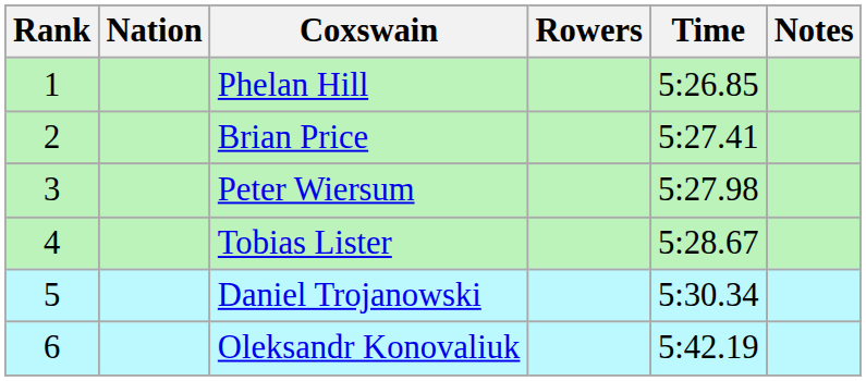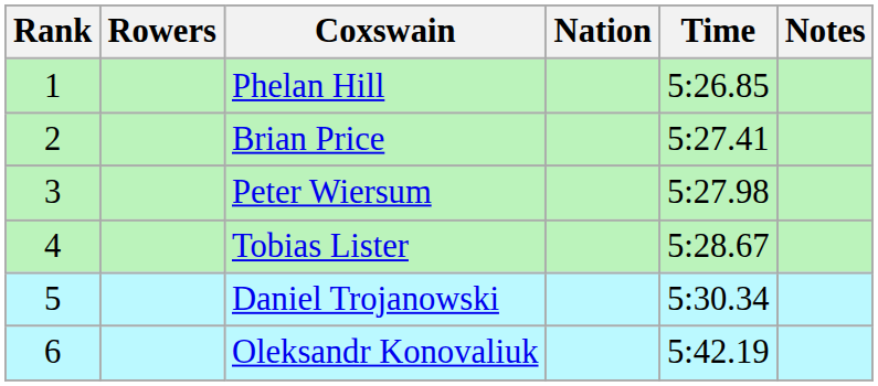columns swapped: Rowers <-> Nation
